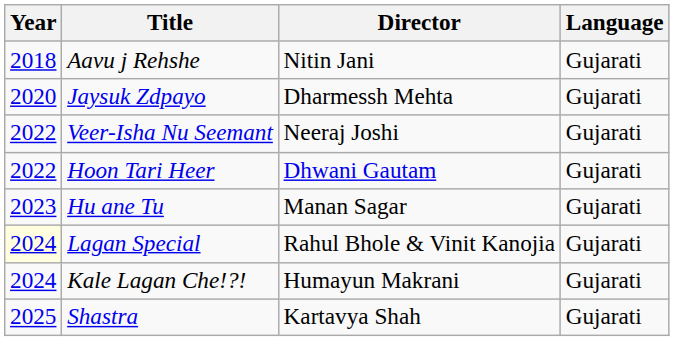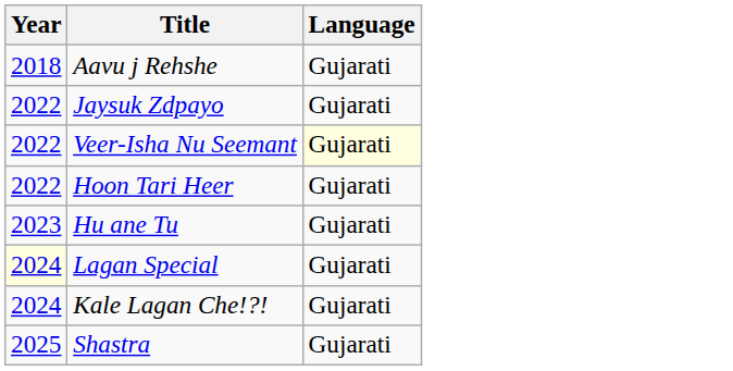- column: Director | Nitin Jani | Dharmessh Mehta | Neeraj Joshi | Dhwani Gautam | Manan Sagar | Rahul Bhole & Vinit Kanojia | Humayun Makrani | Kartavya Shah
Jaysuk Zdpayo | Year: 2020 -> 2022
Veer-Isha Nu Seemant | Language: no background -> lightyellow background
